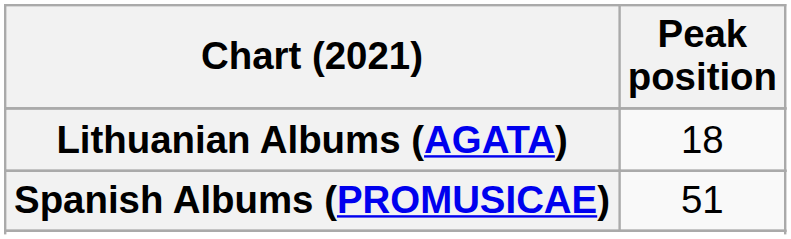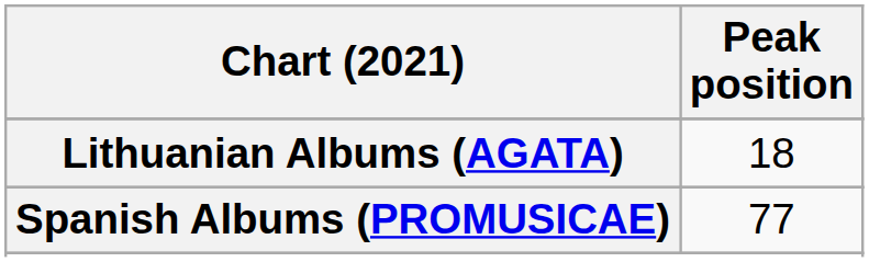Spanish Albums (PROMUSICAE) | Peak position: 51 -> 77
